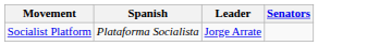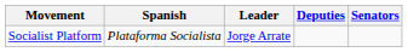+ column: Deputies
